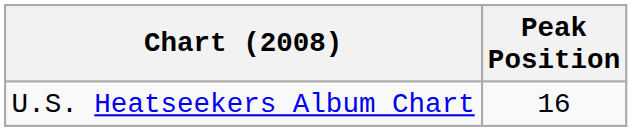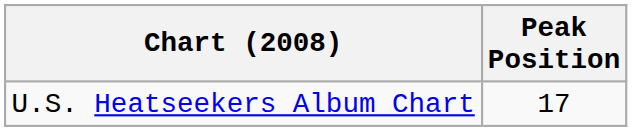U.S. Heatseekers Album Chart | Peak Position: 16 -> 17
